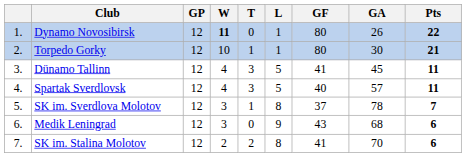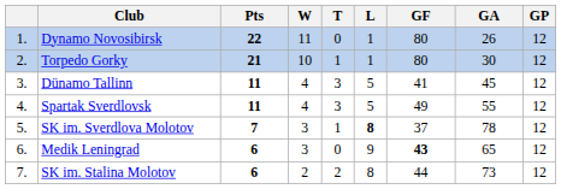columns swapped: GP <-> Pts
Dynamo Novosibirsk | W: bold -> normal
Spartak Sverdlovsk | GF: 40 -> 49
Spartak Sverdlovsk | GA: 57 -> 55
SK im. Sverdlova Molotov | L: normal -> bold
Medik Leningrad | GF: normal -> bold
Medik Leningrad | GA: 68 -> 65
SK im. Stalina Molotov | GF: 41 -> 44
SK im. Stalina Molotov | GA: 70 -> 73
